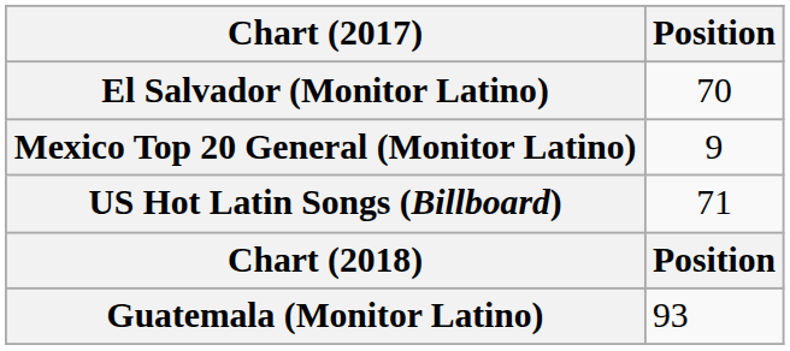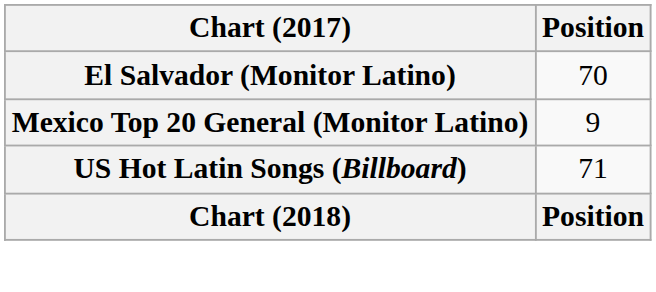- row: Guatemala (Monitor Latino) | 93
